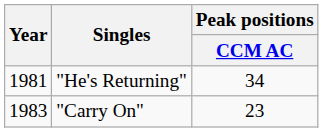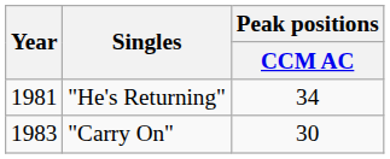"Carry On" | Peak positions / CCM AC: 23 -> 30
